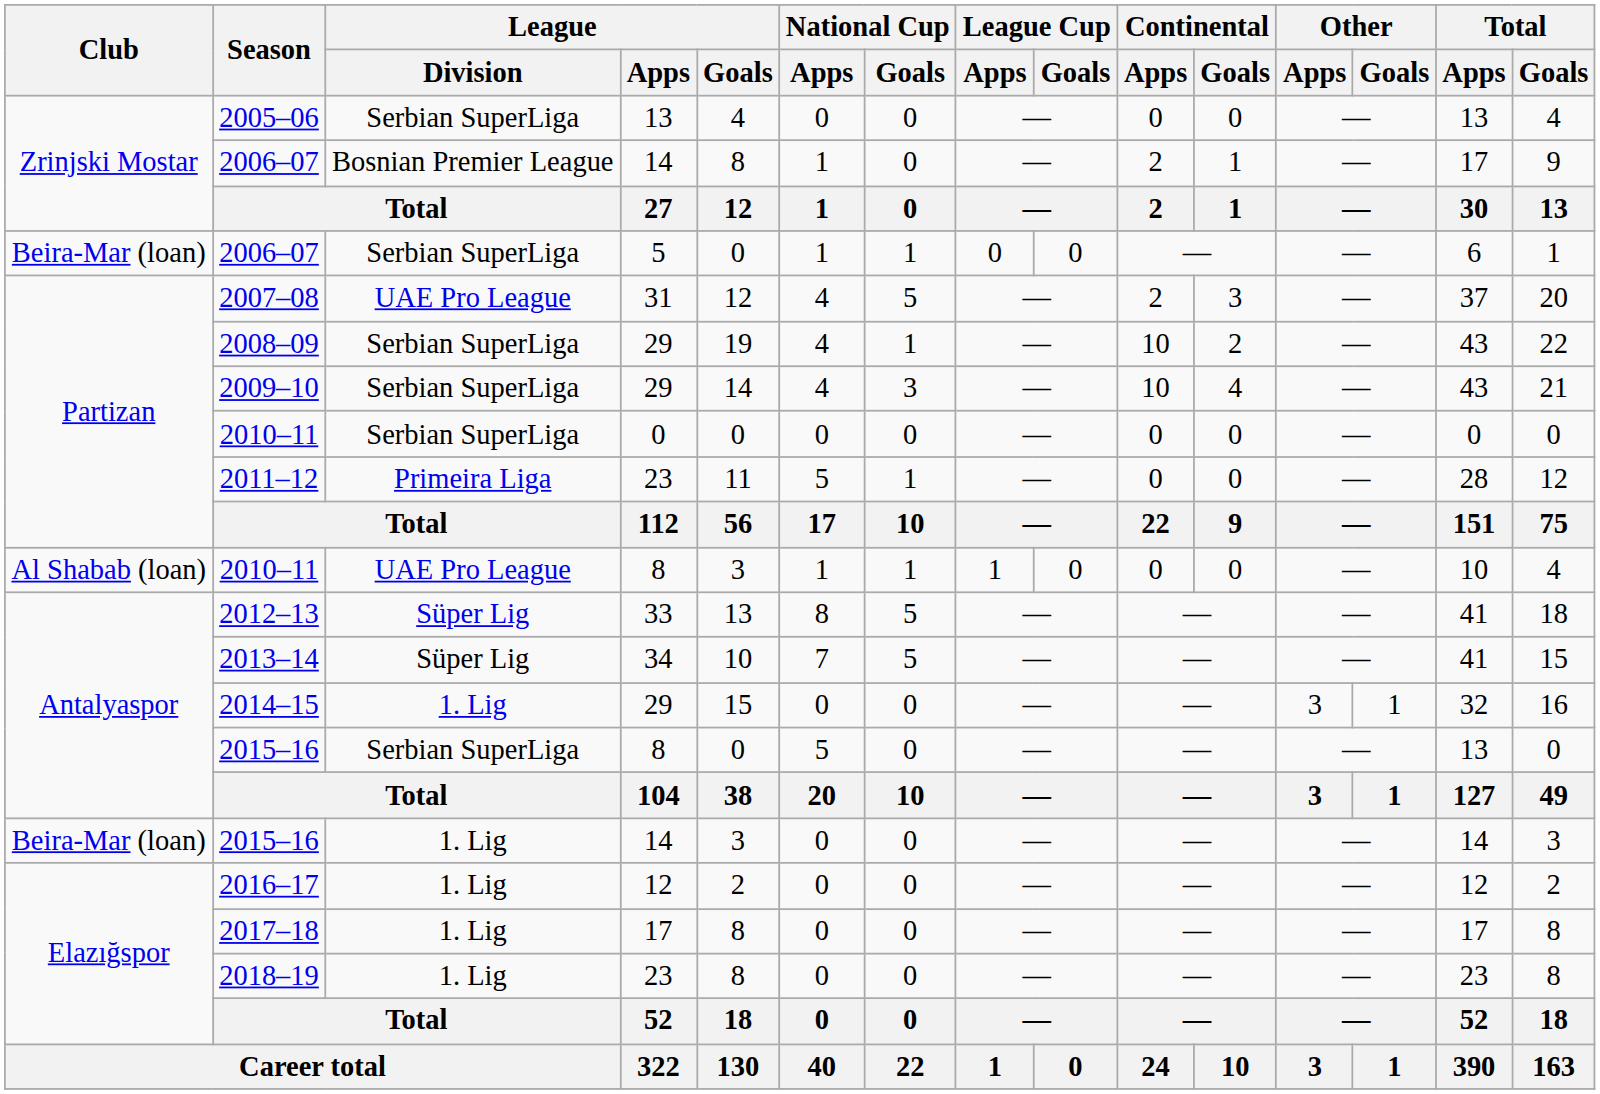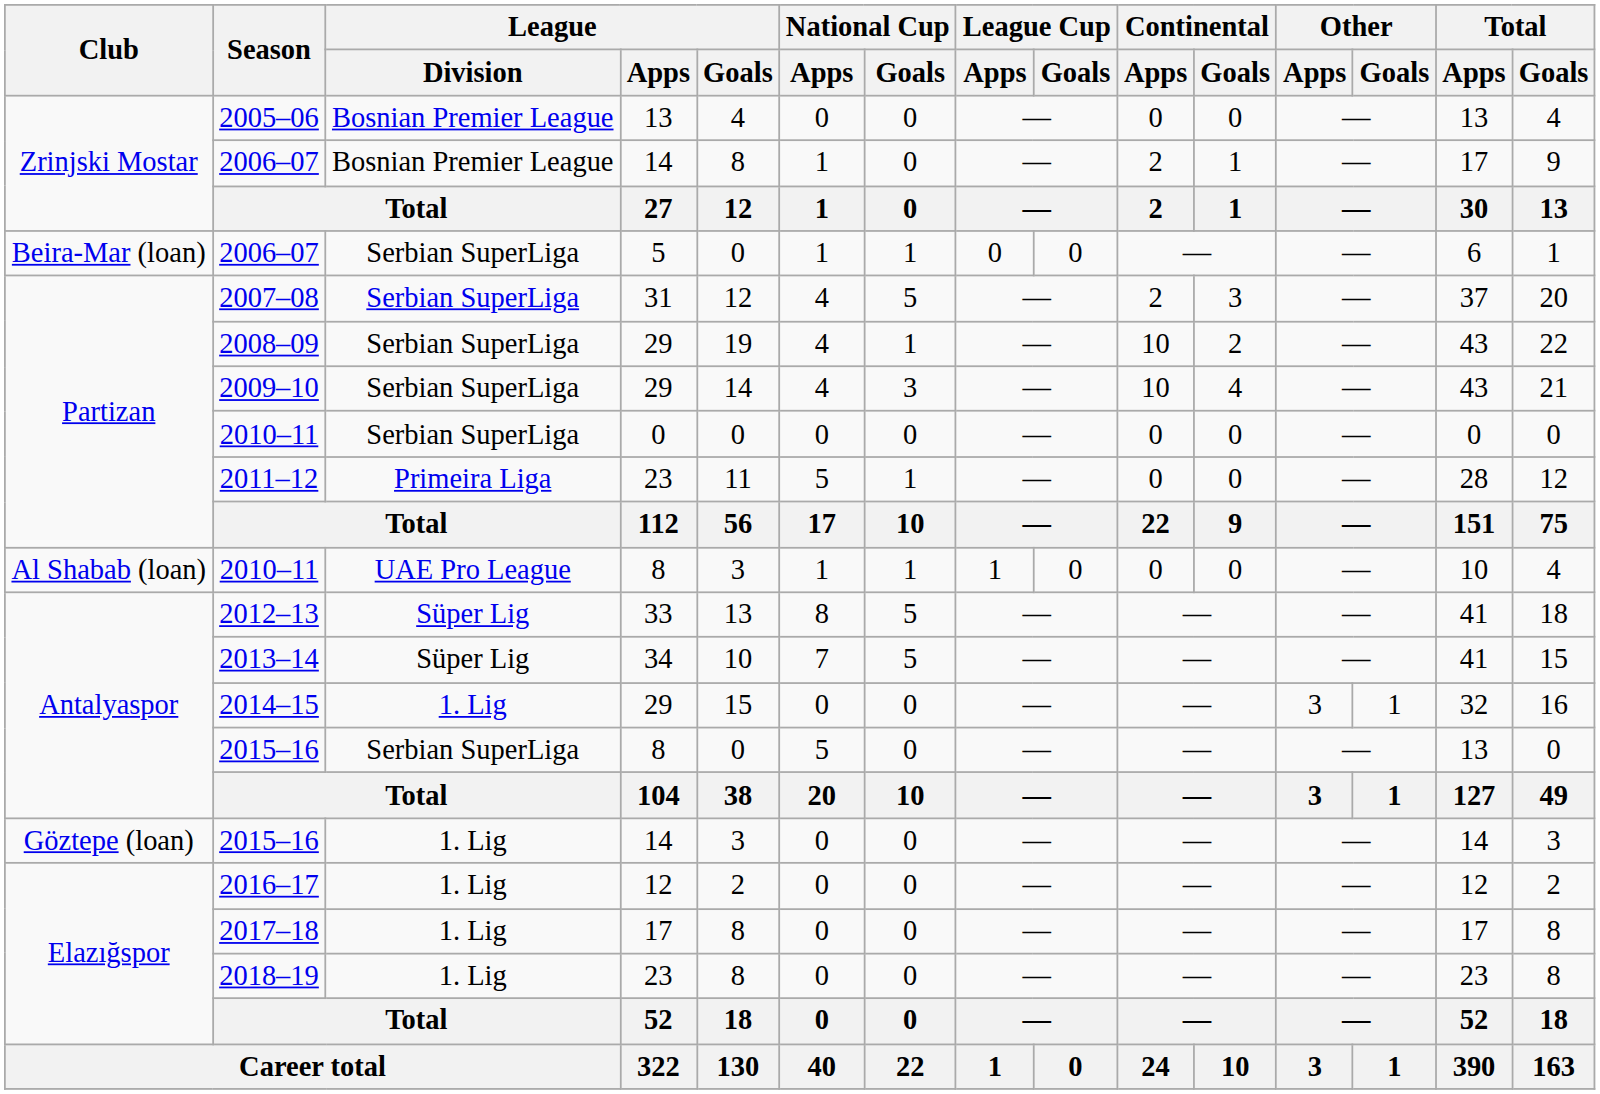2005–06 | League / Division: Serbian SuperLiga -> Bosnian Premier League
2007–08 | League / Division: UAE Pro League -> Serbian SuperLiga
2015–16 / 14 | Club: Beira-Mar (loan) -> Göztepe (loan)
